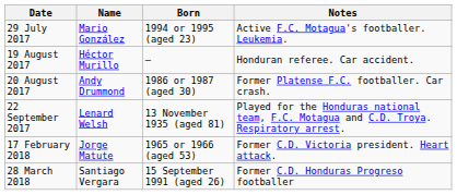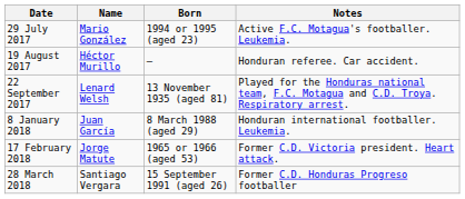- row: 20 August 2017 | Andy Drummond | 1986 or 1987 (aged 30) | Former Platense F.C. footballer. Car crash.
+ row: 8 January 2018 | Juan García | 8 March 1988 (aged 29) | Honduran international footballer. Leukemia.
